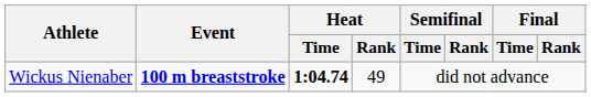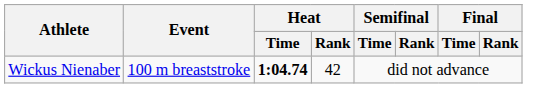Wickus Nienaber | Event: bold -> normal
Wickus Nienaber | Heat / Rank: 49 -> 42
